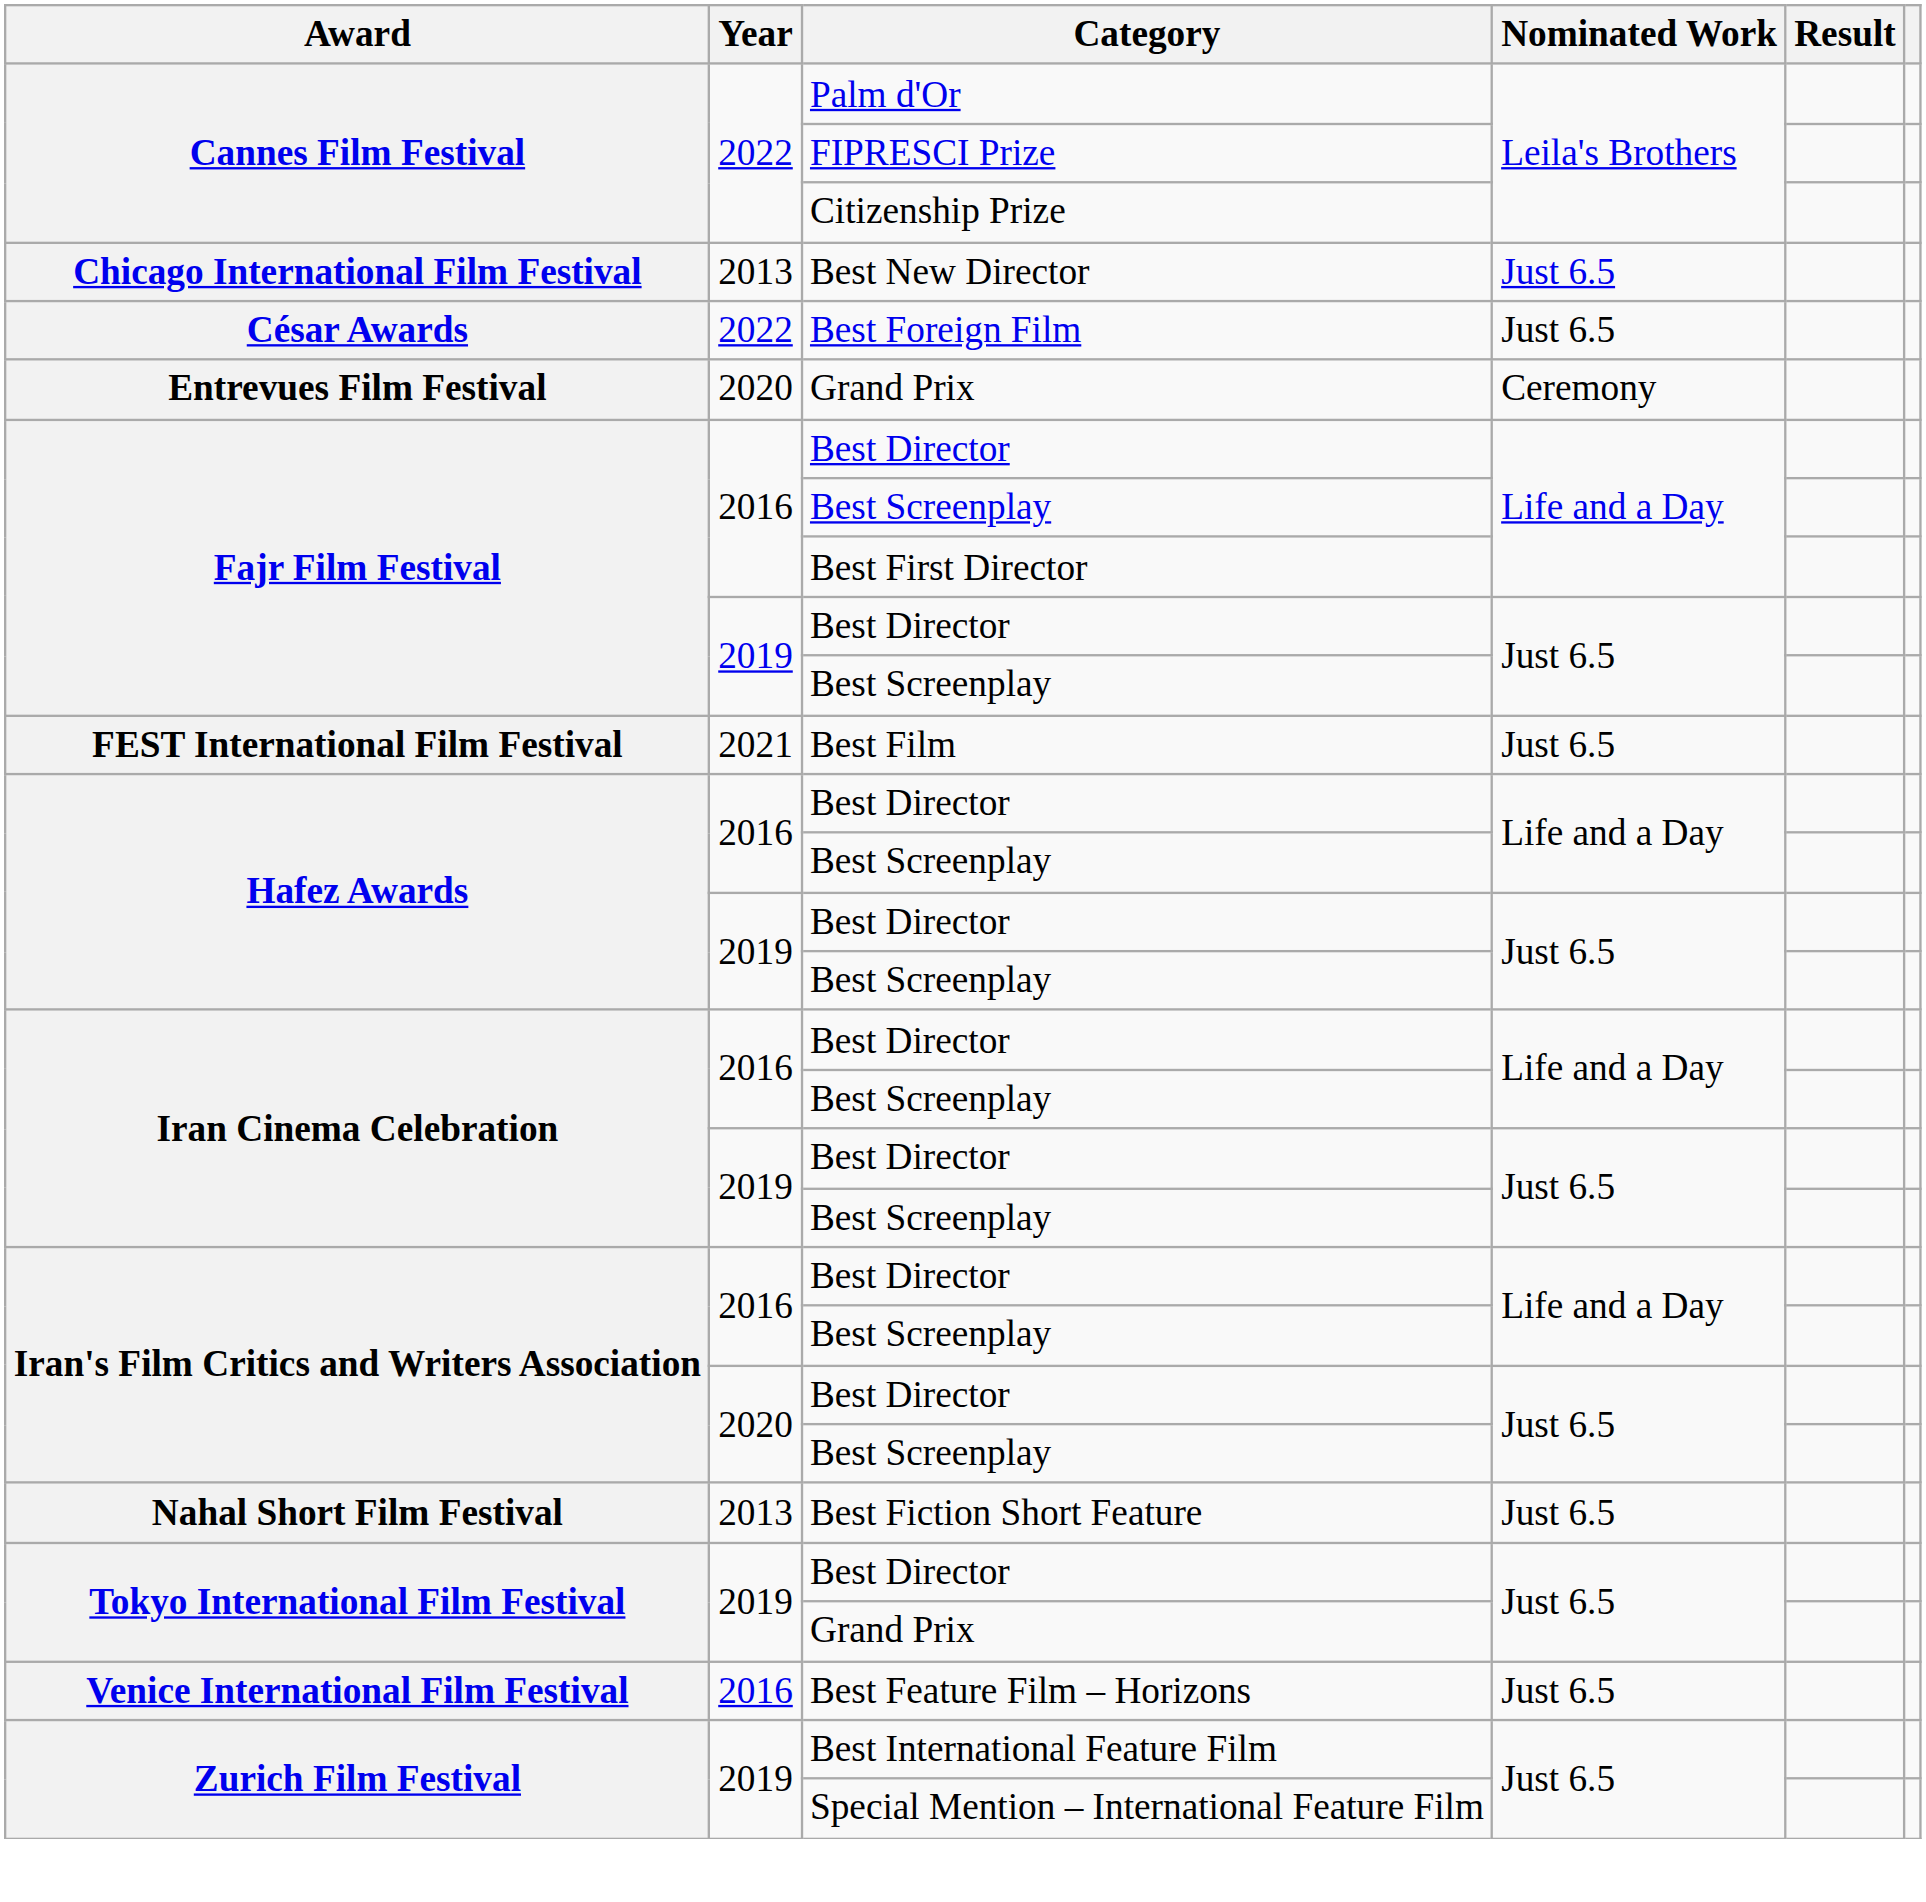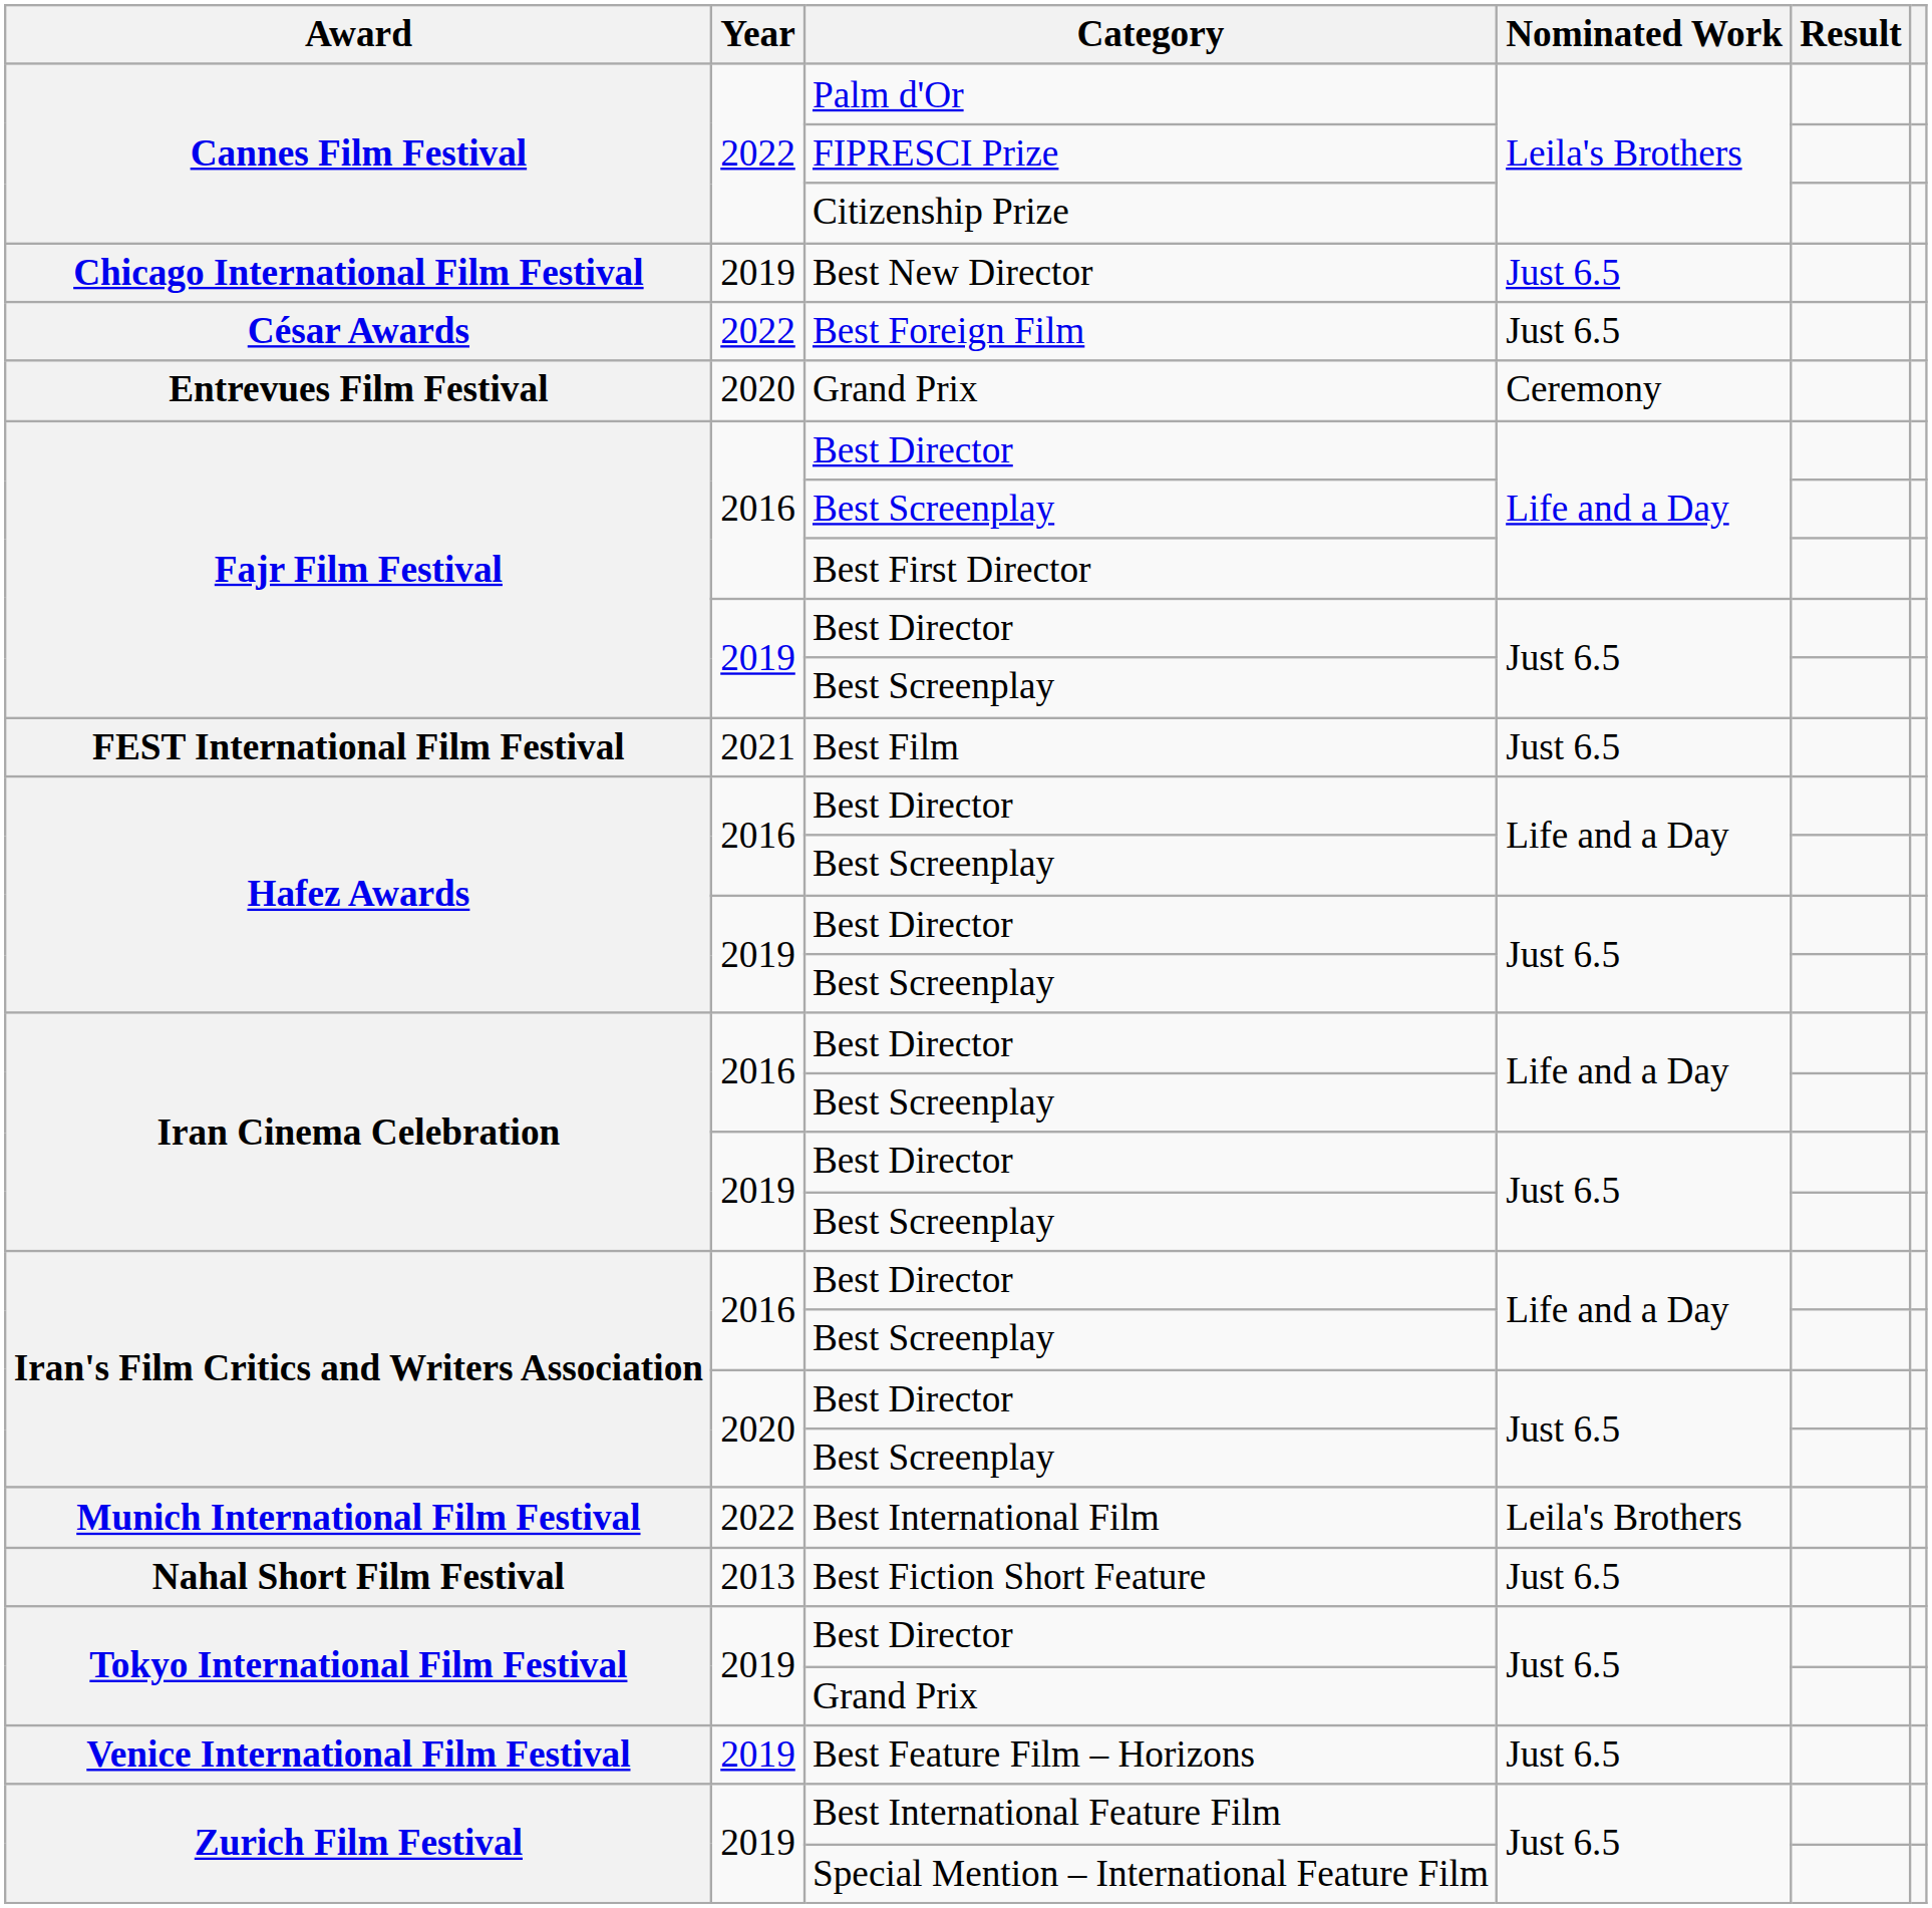Best New Director | Year: 2013 -> 2019
+ row: Munich International Film Festival | 2022 | Best International Film | Leila's Brothers
Best Feature Film – Horizons | Year: 2016 -> 2019
